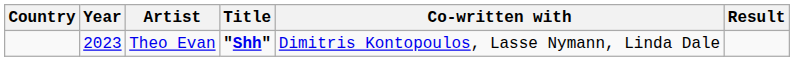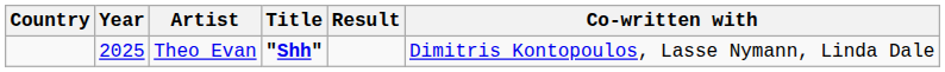columns swapped: Co-written with <-> Result
Theo Evan | Year: 2023 -> 2025
